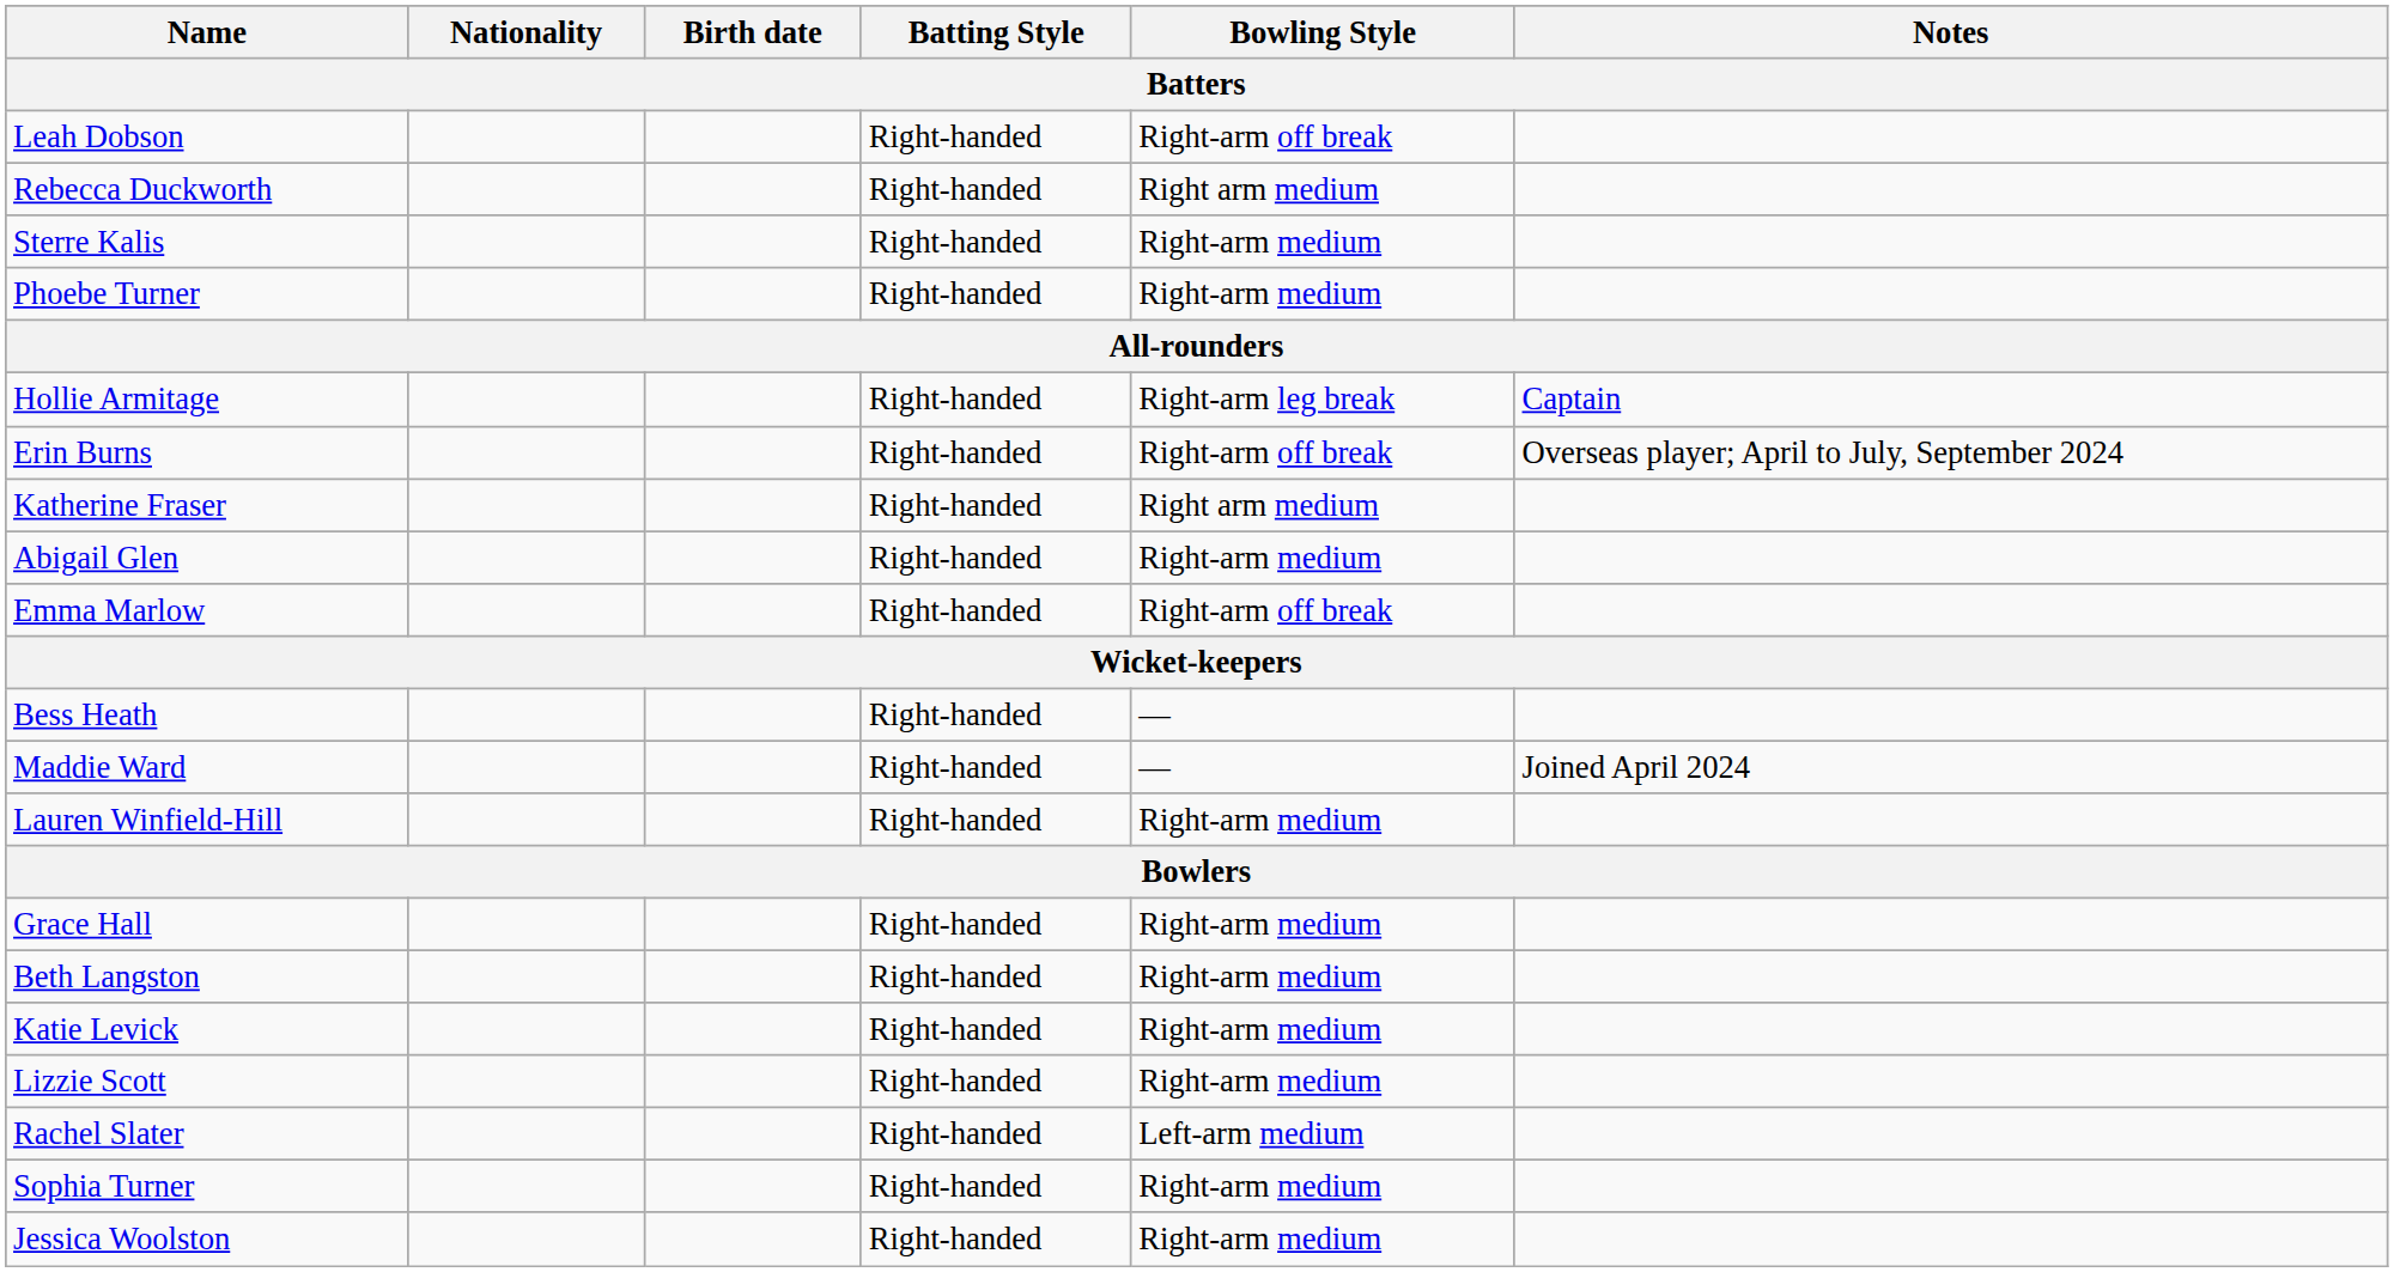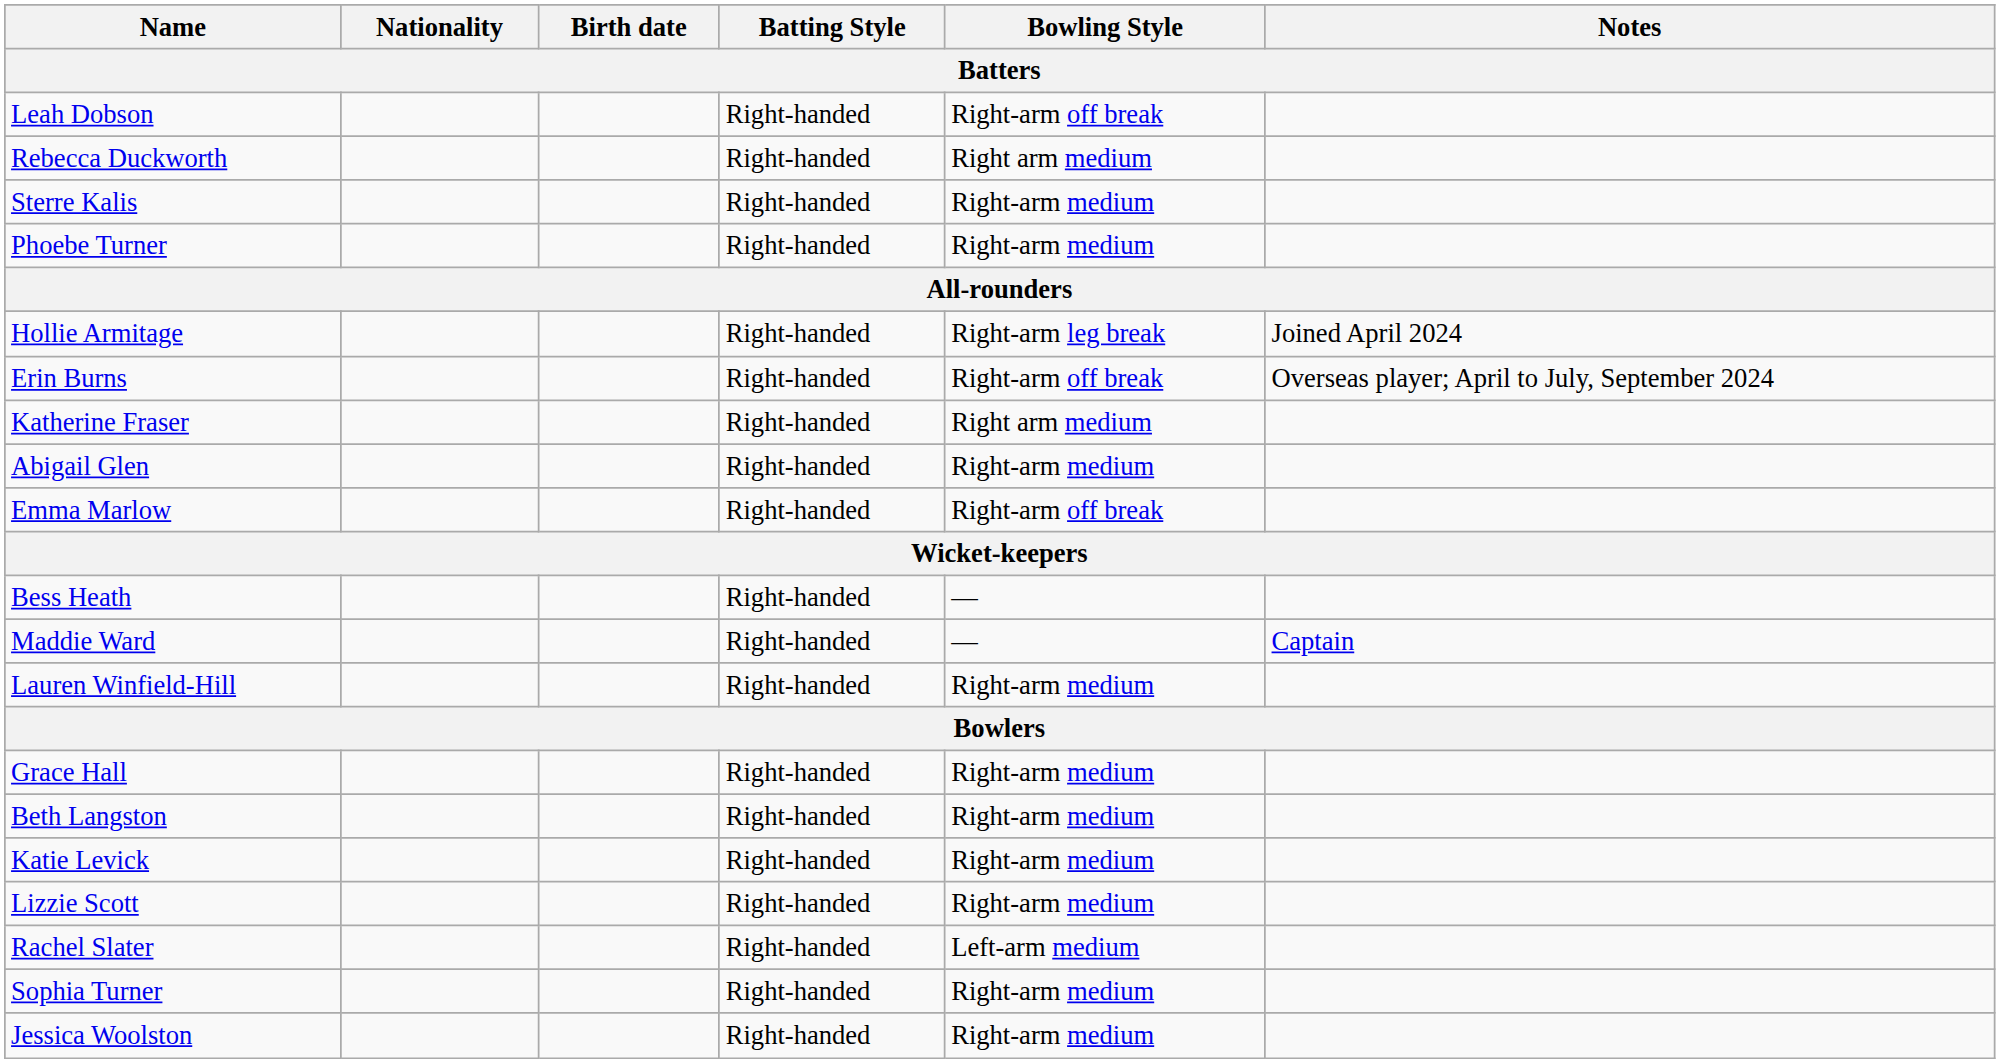Hollie Armitage | Notes: Captain -> Joined April 2024
Maddie Ward | Notes: Joined April 2024 -> Captain
